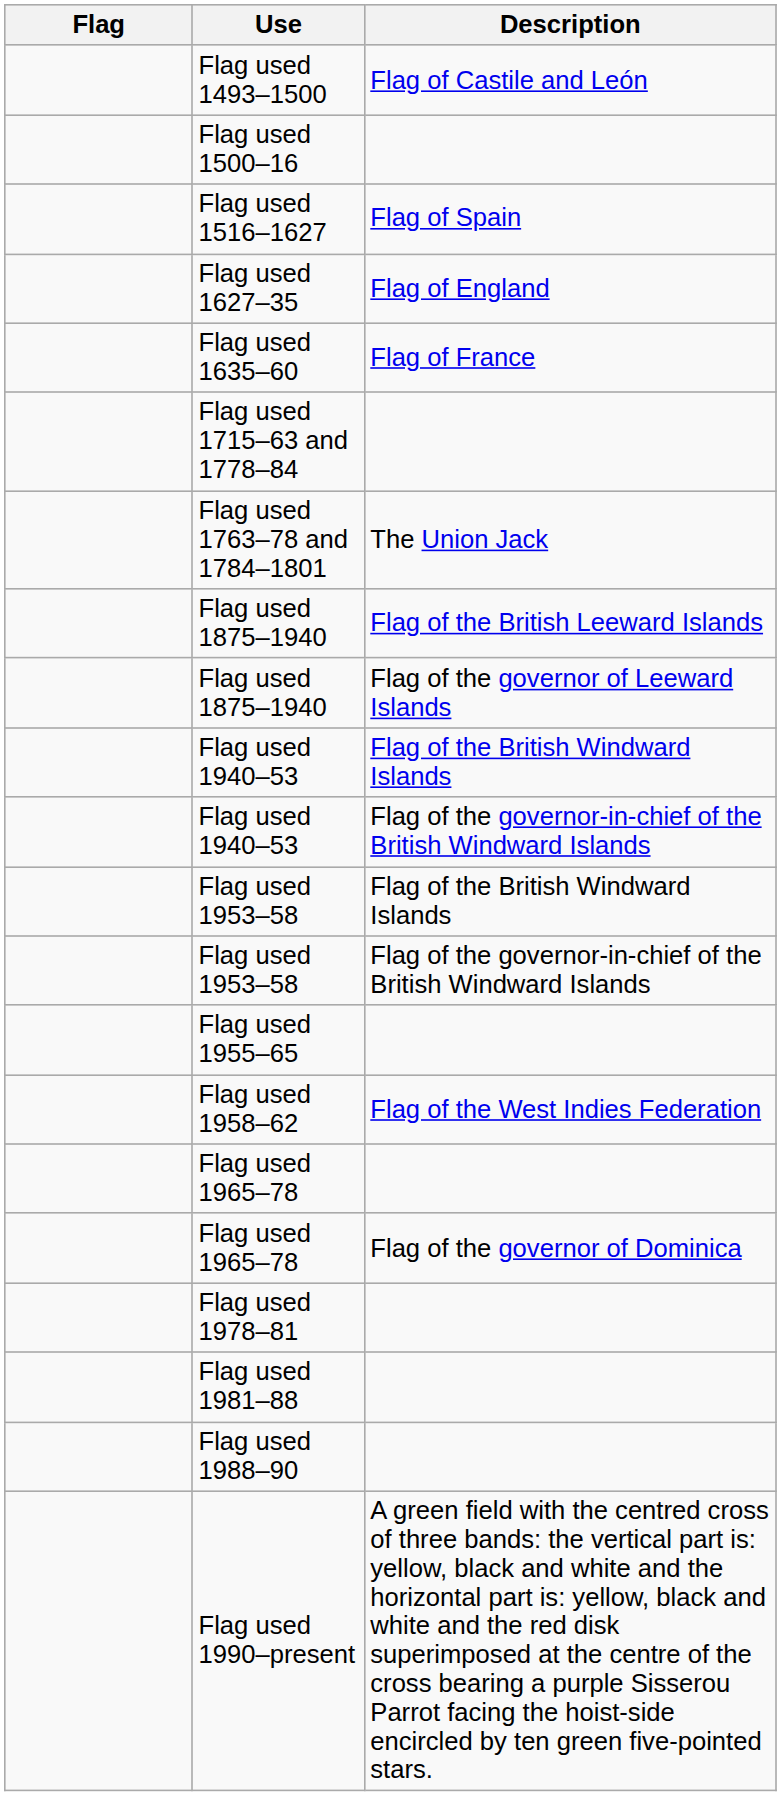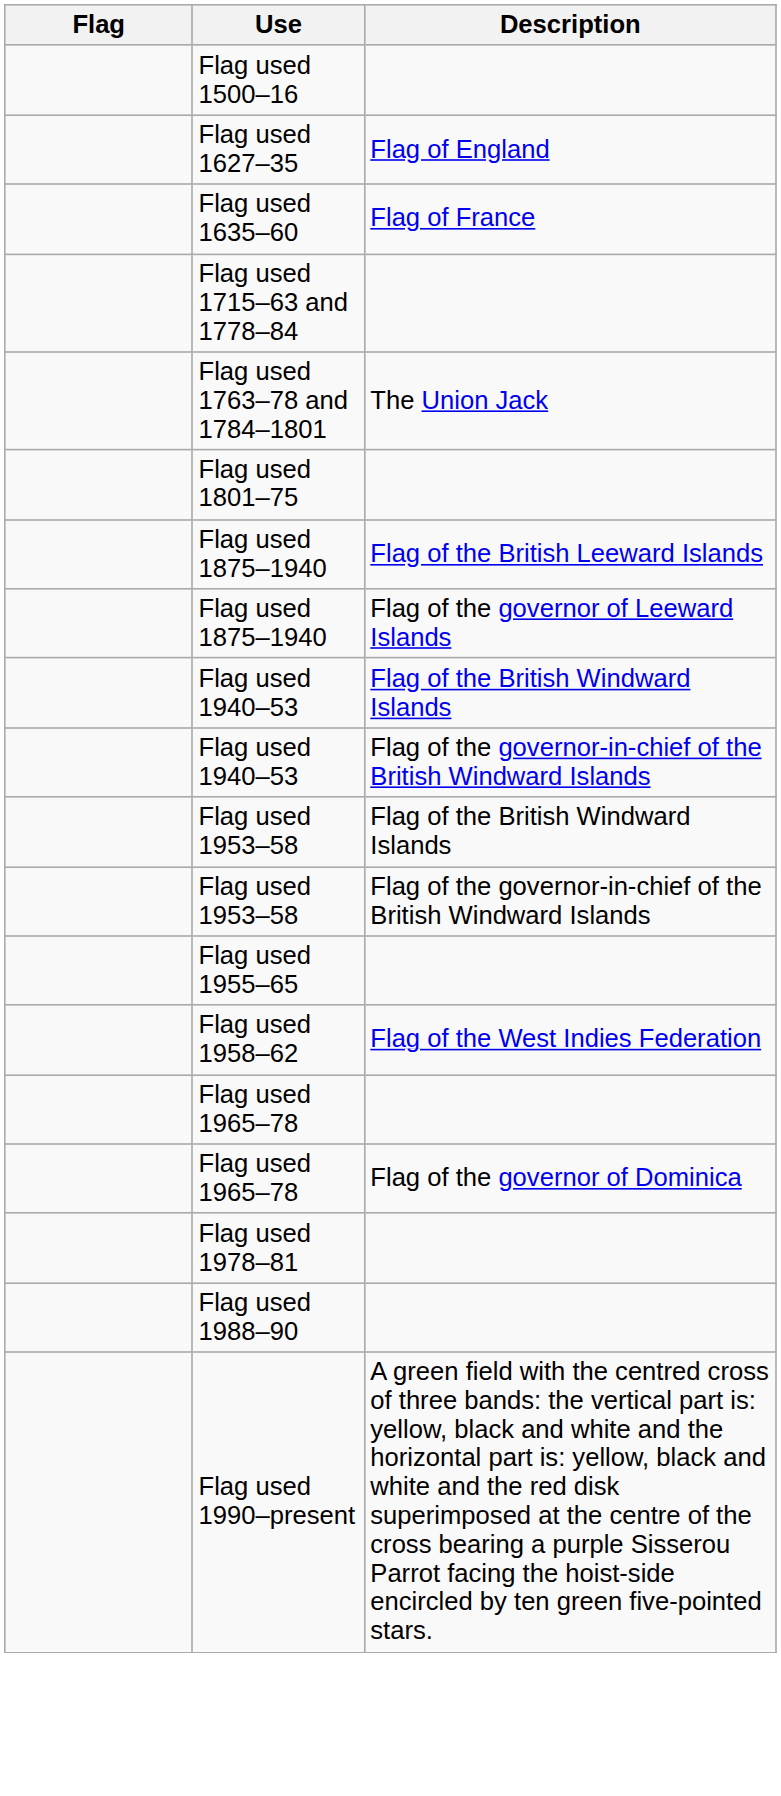- row: Flag used 1493–1500 | Flag of Castile and León
- row: Flag used 1516–1627 | Flag of Spain
+ row: Flag used 1801–75
- row: Flag used 1981–88
